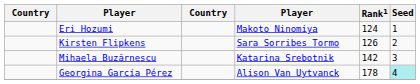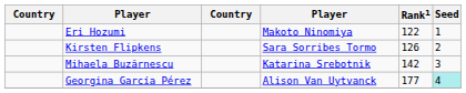Eri Hozumi | Rank1: 124 -> 122
Georgina García Pérez | Rank1: 178 -> 177
